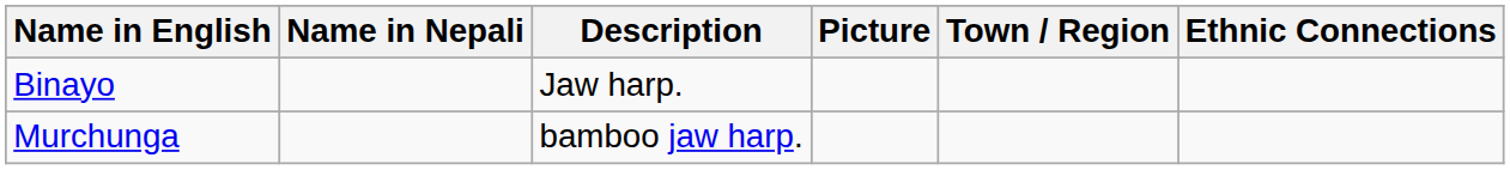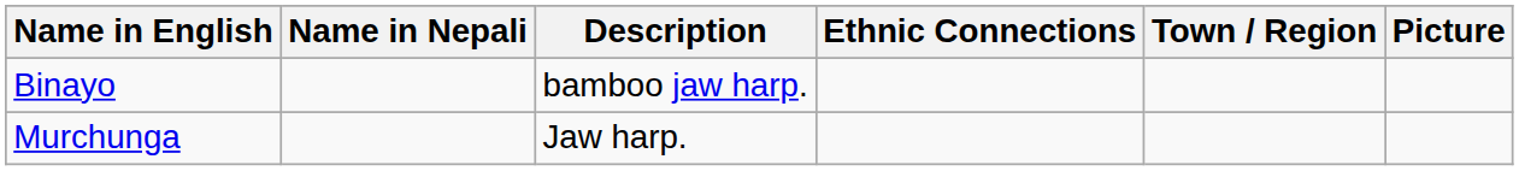columns swapped: Ethnic Connections <-> Picture
Binayo | Description: Jaw harp. -> bamboo jaw harp.
Murchunga | Description: bamboo jaw harp. -> Jaw harp.
